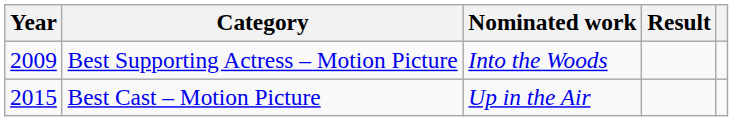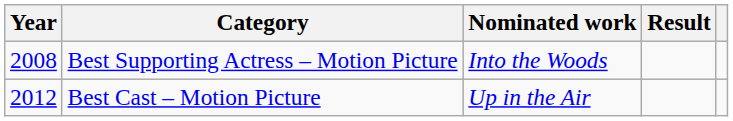Best Supporting Actress – Motion Picture | Year: 2009 -> 2008
Best Cast – Motion Picture | Year: 2015 -> 2012
